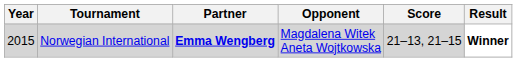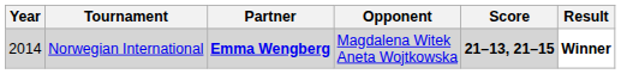Norwegian International | Year: 2015 -> 2014
Norwegian International | Score: normal -> bold
